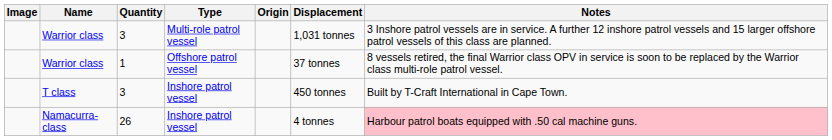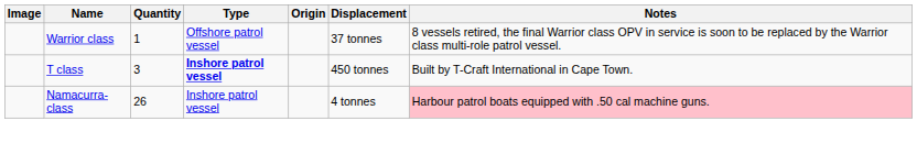- row: Warrior class | 3 | Multi-role patrol vessel | 1,031 tonnes | 3 Inshore patrol vessels are in service. A further 12 inshore patrol vessels and 15 larger offshore patrol vessels of this class are planned.
T class | Type: normal -> bold
